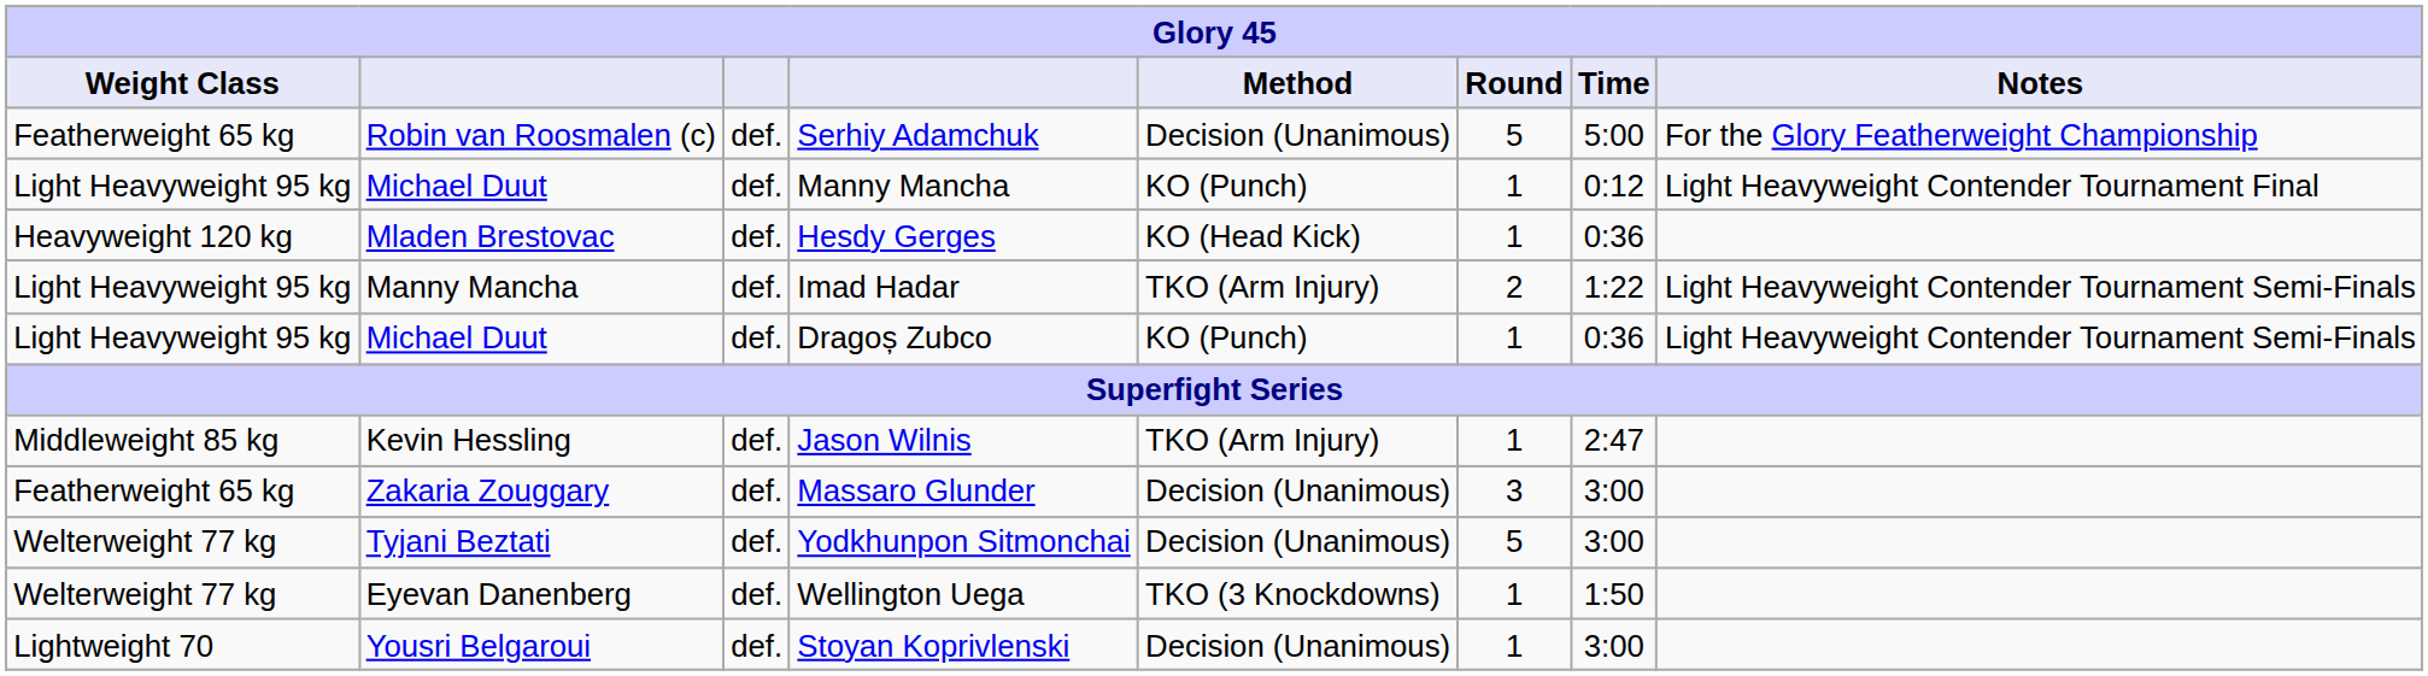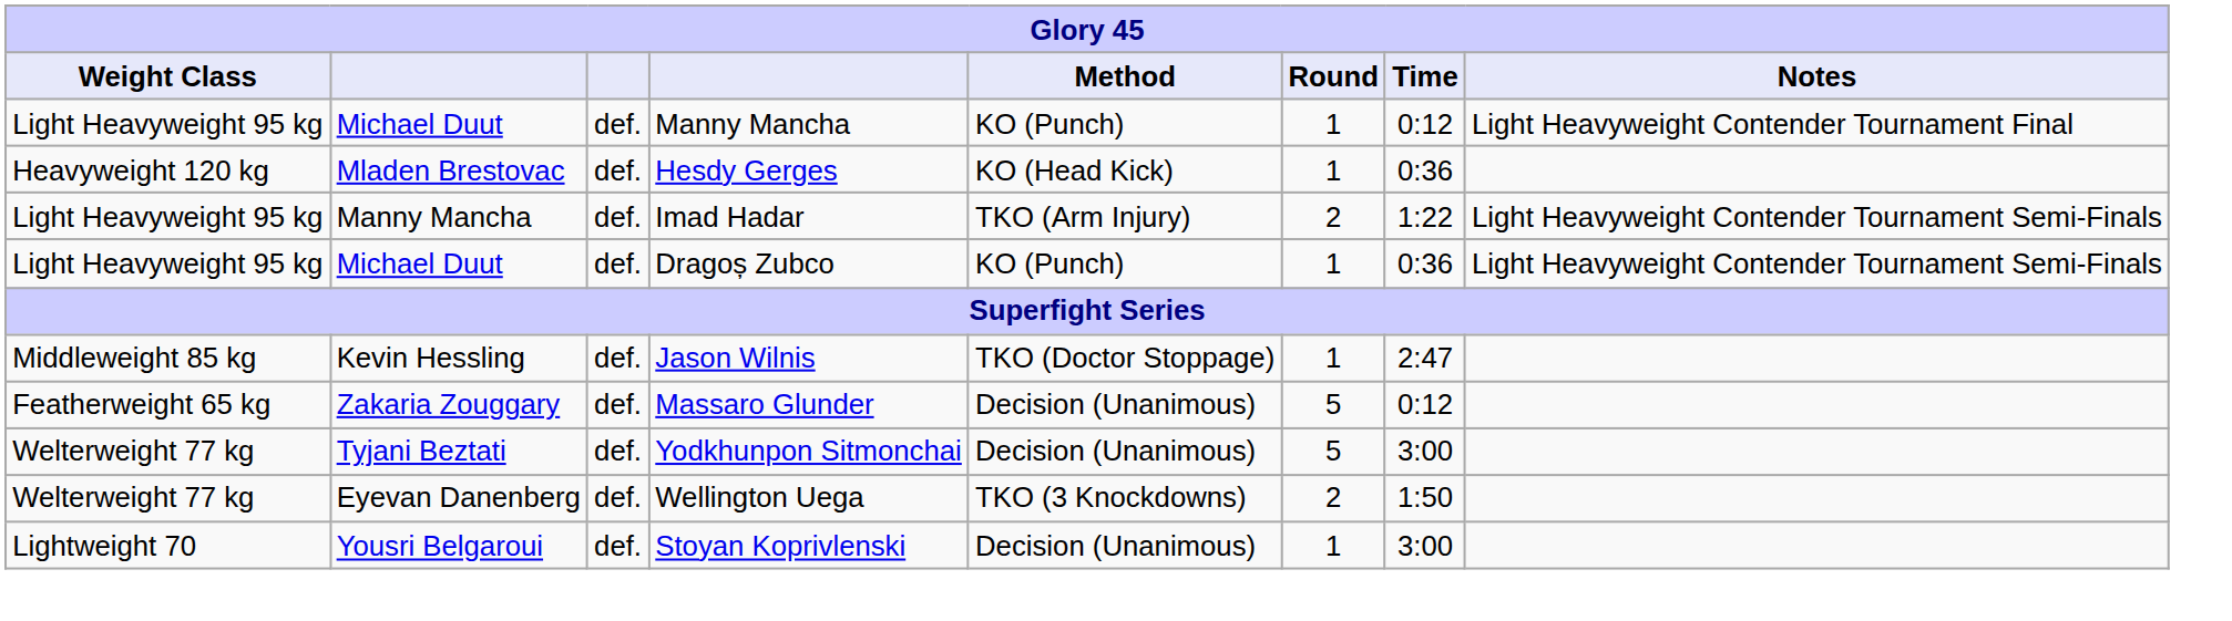- row: Featherweight 65 kg | Robin van Roosmalen (c) | def. | Serhiy Adamchuk | Decision (Unanimous) | 5 | 5:00 | For the Glory Featherweight Championship
Jason Wilnis | Method: TKO (Arm Injury) -> TKO (Doctor Stoppage)
Massaro Glunder | Round: 3 -> 5
Massaro Glunder | Time: 3:00 -> 0:12
Wellington Uega | Round: 1 -> 2
